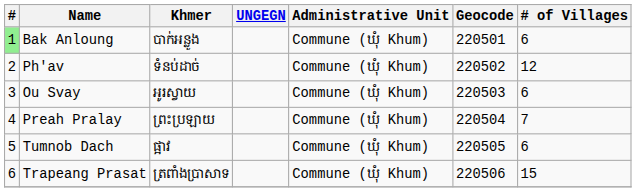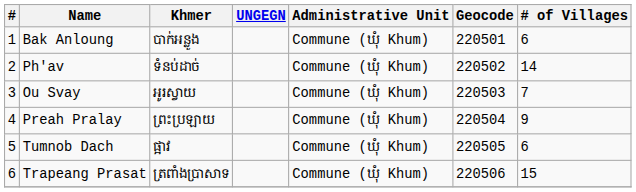Bak Anloung | #: lightgreen background -> no background
Ph'av | # of Villages: 12 -> 14
Ou Svay | # of Villages: 6 -> 7
Preah Pralay | # of Villages: 7 -> 9
